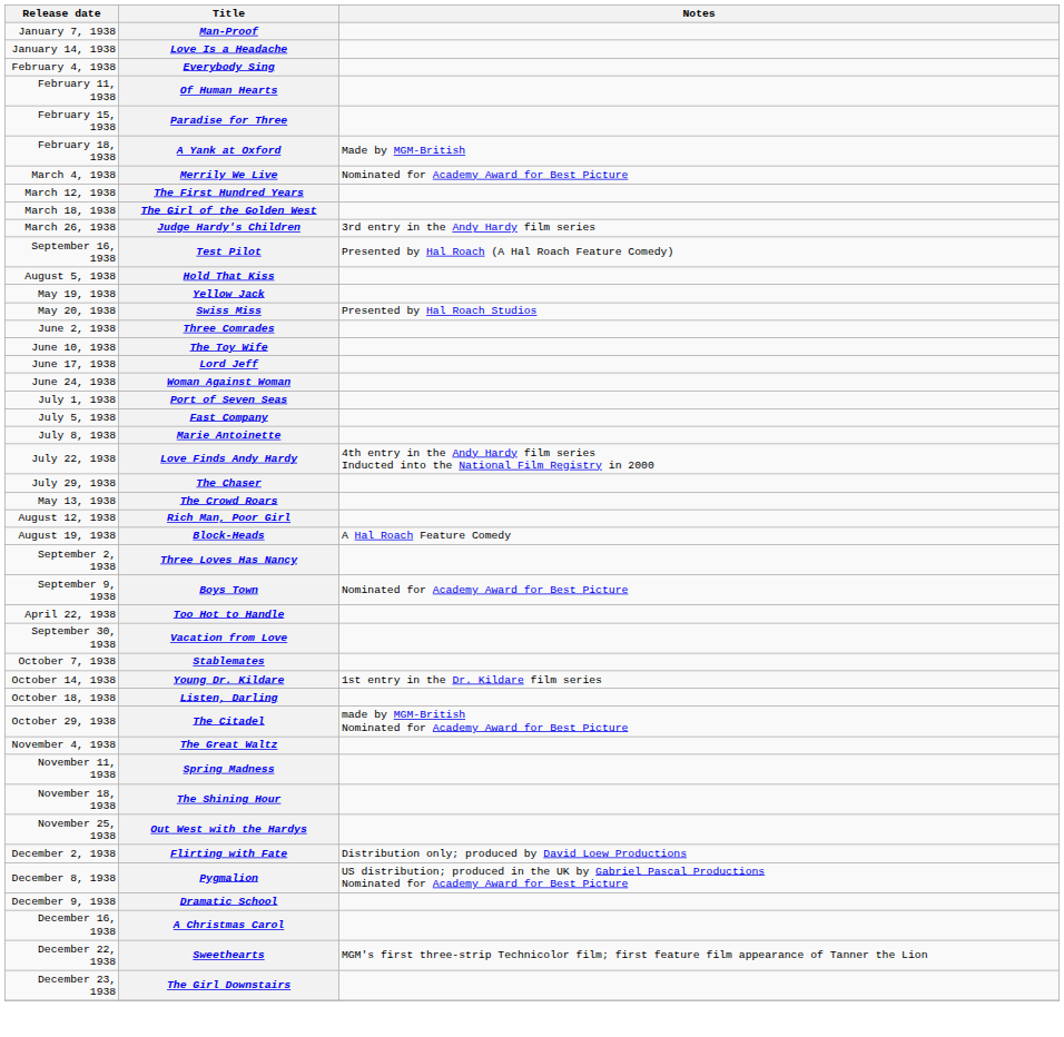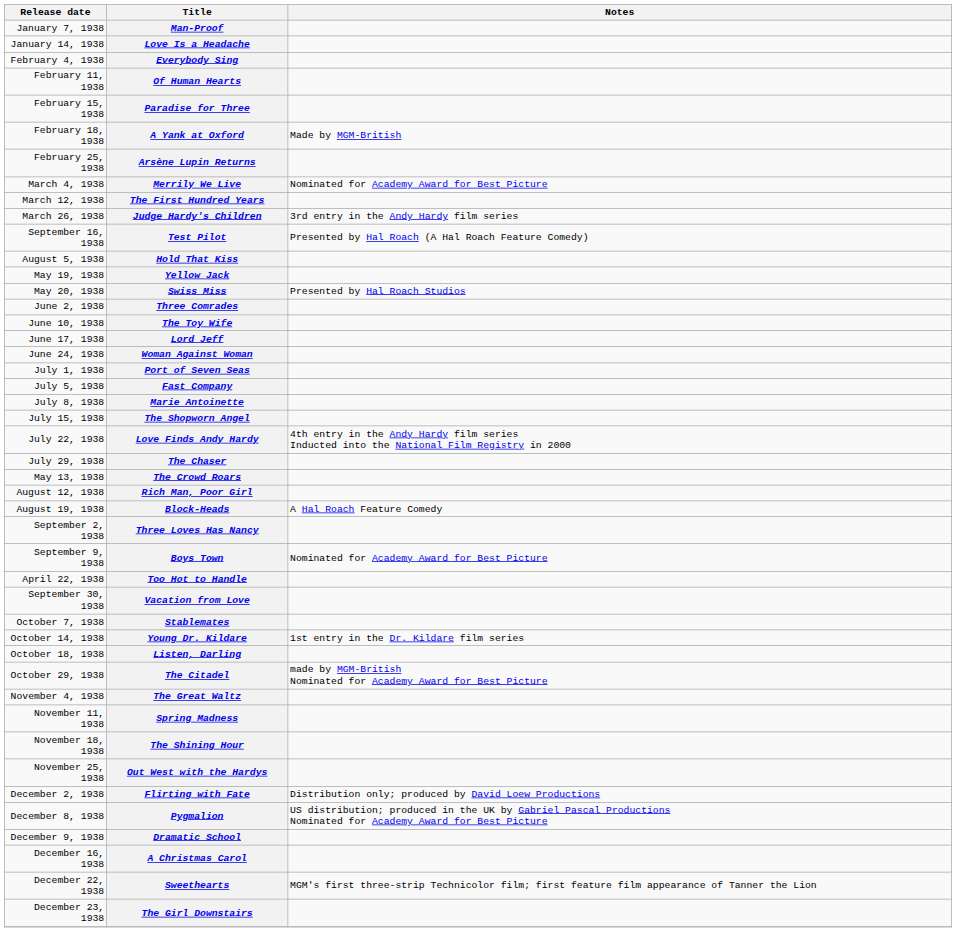+ row: February 25, 1938 | Arsène Lupin Returns
- row: March 18, 1938 | The Girl of the Golden West
+ row: July 15, 1938 | The Shopworn Angel
